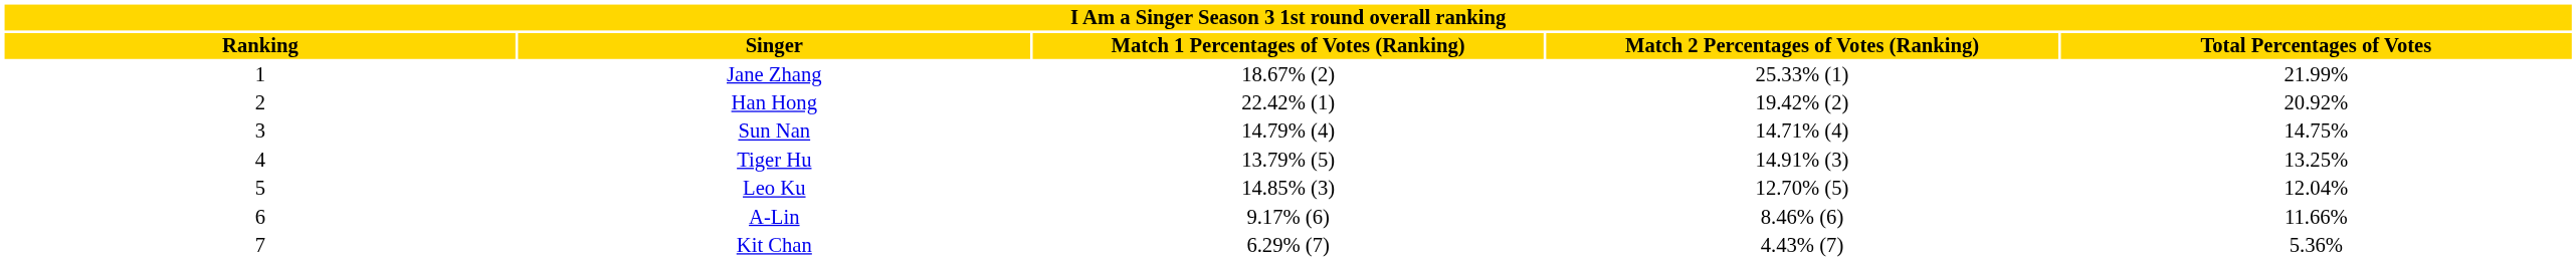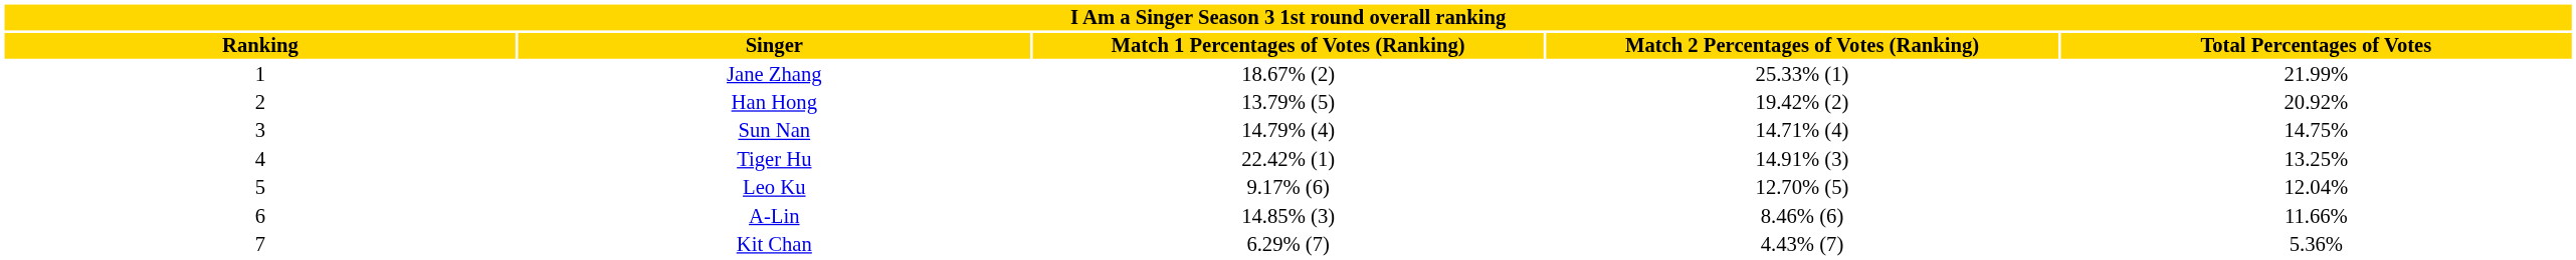Han Hong | column 3: 22.42% (1) -> 13.79% (5)
Tiger Hu | column 3: 13.79% (5) -> 22.42% (1)
Leo Ku | column 3: 14.85% (3) -> 9.17% (6)
A-Lin | column 3: 9.17% (6) -> 14.85% (3)
